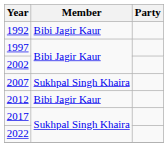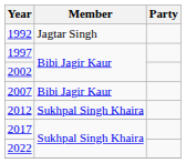1992 | Member: Bibi Jagir Kaur -> Jagtar Singh
2007 | Member: Sukhpal Singh Khaira -> Bibi Jagir Kaur
2012 | Member: Bibi Jagir Kaur -> Sukhpal Singh Khaira
